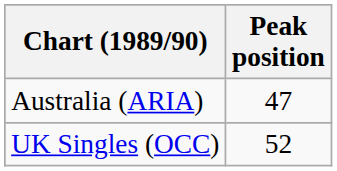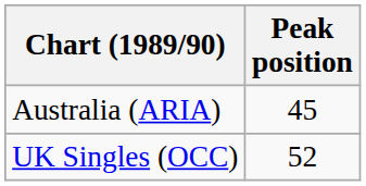Australia (ARIA) | Peak position: 47 -> 45
